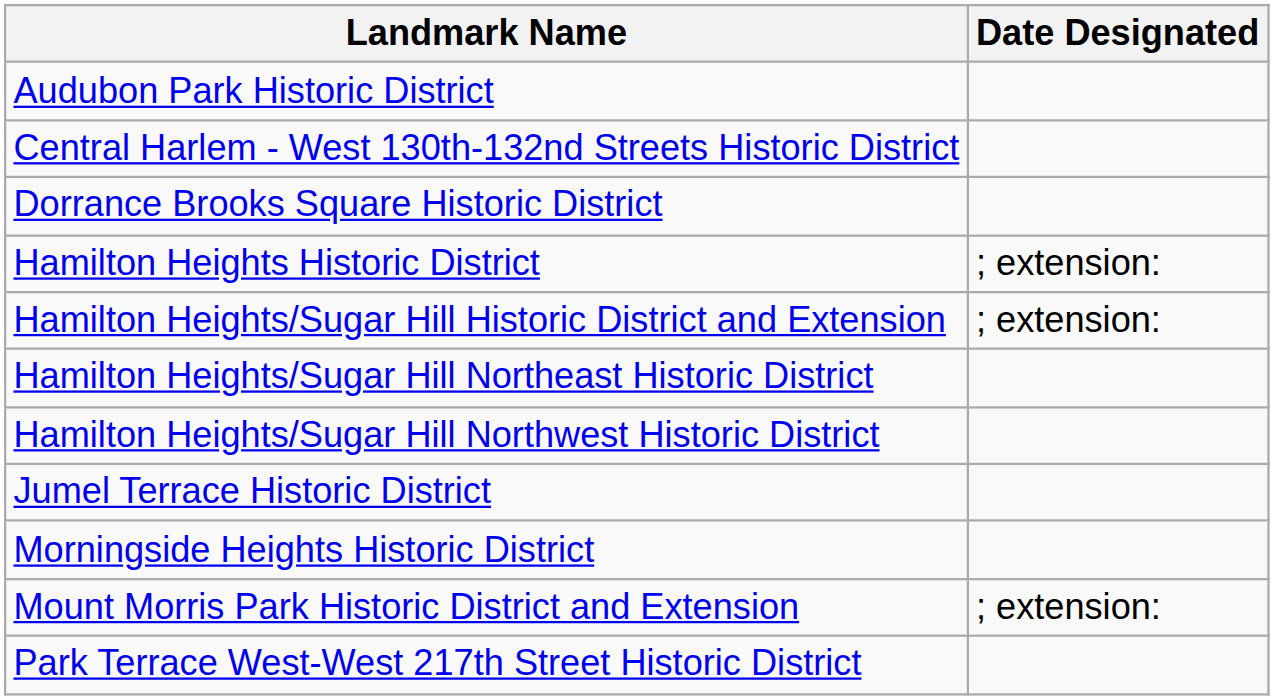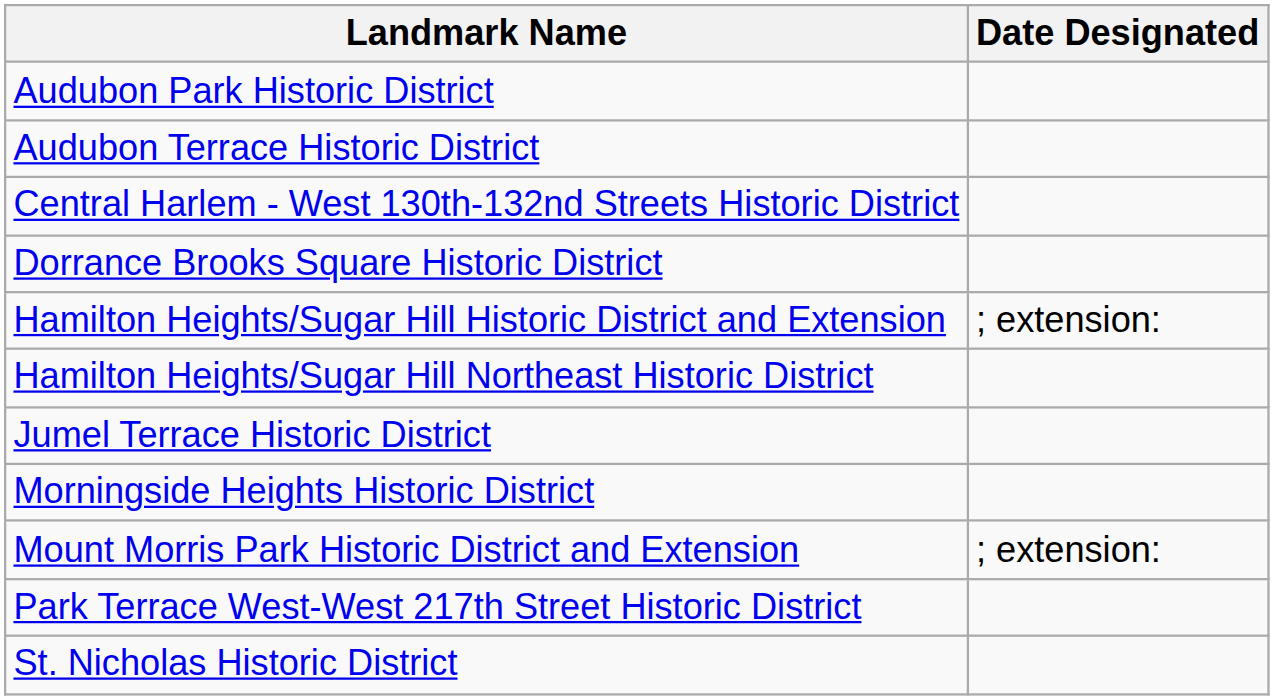+ row: Audubon Terrace Historic District
- row: Hamilton Heights Historic District | ; extension:
- row: Hamilton Heights/Sugar Hill Northwest Historic District
+ row: St. Nicholas Historic District
